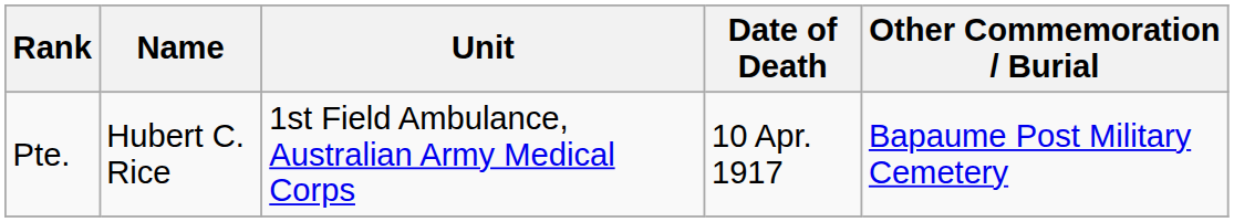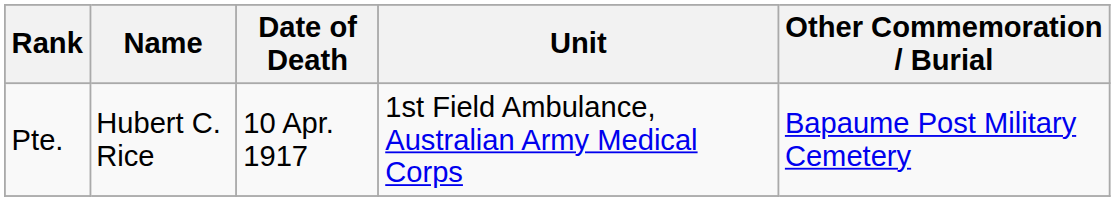columns swapped: Unit <-> Date of Death
